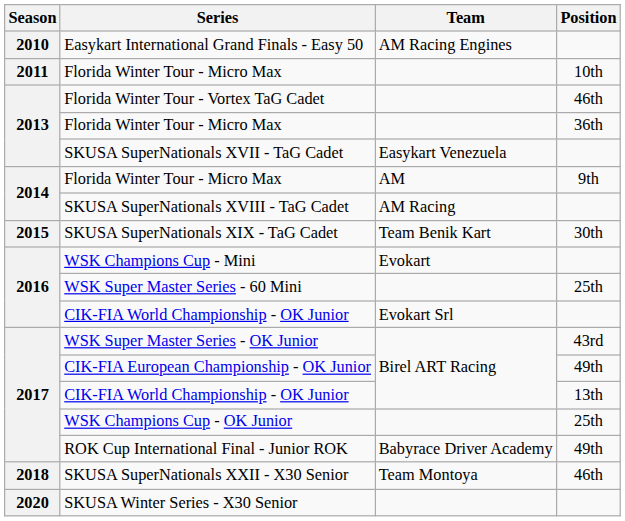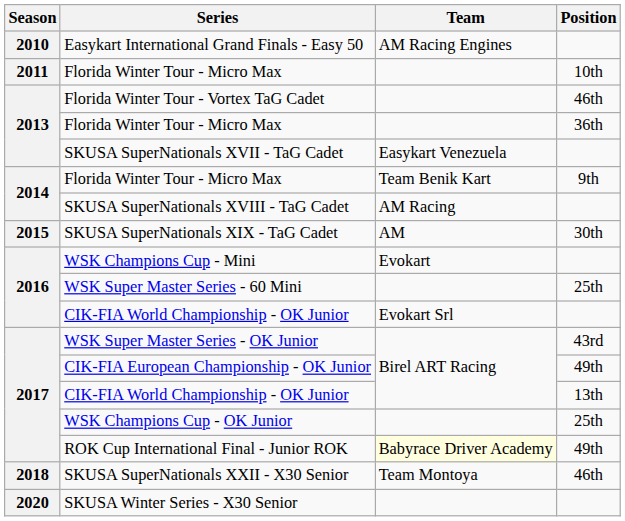Florida Winter Tour - Micro Max / 9th | Team: AM -> Team Benik Kart
SKUSA SuperNationals XIX - TaG Cadet | Team: Team Benik Kart -> AM
ROK Cup International Final - Junior ROK | Team: no background -> lightyellow background
